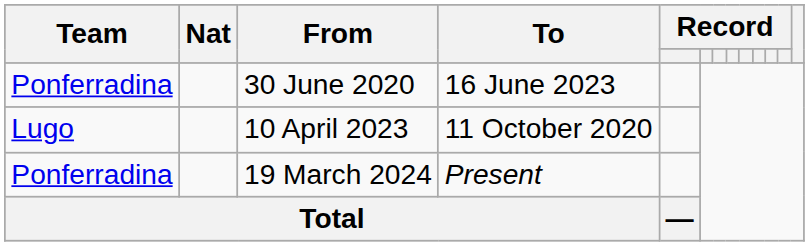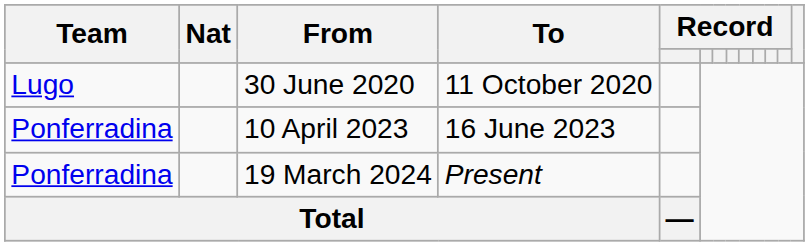30 June 2020 | Team: Ponferradina -> Lugo
30 June 2020 | To: 16 June 2023 -> 11 October 2020
10 April 2023 | Team: Lugo -> Ponferradina
10 April 2023 | To: 11 October 2020 -> 16 June 2023
